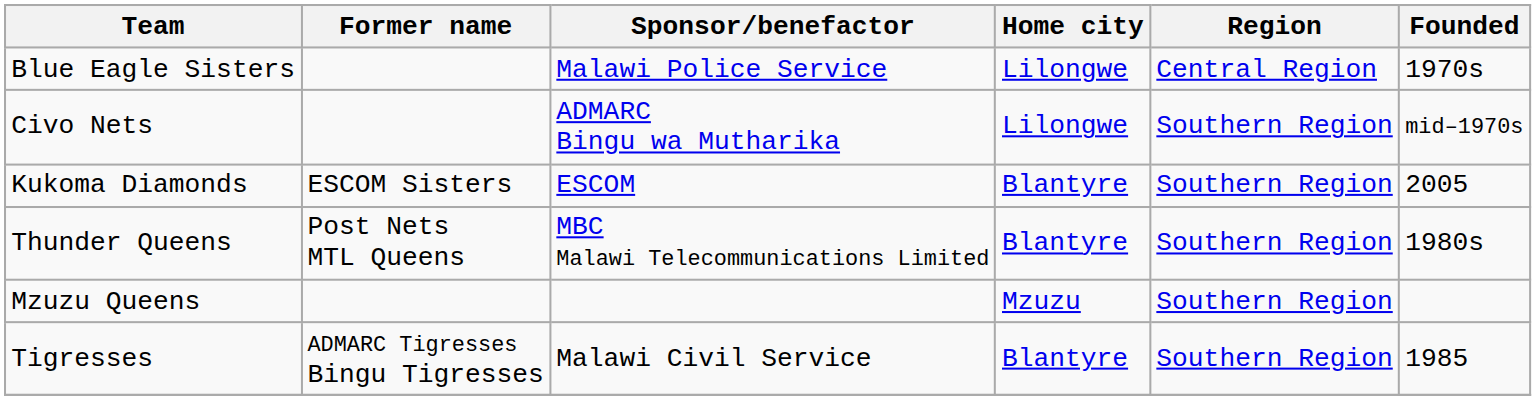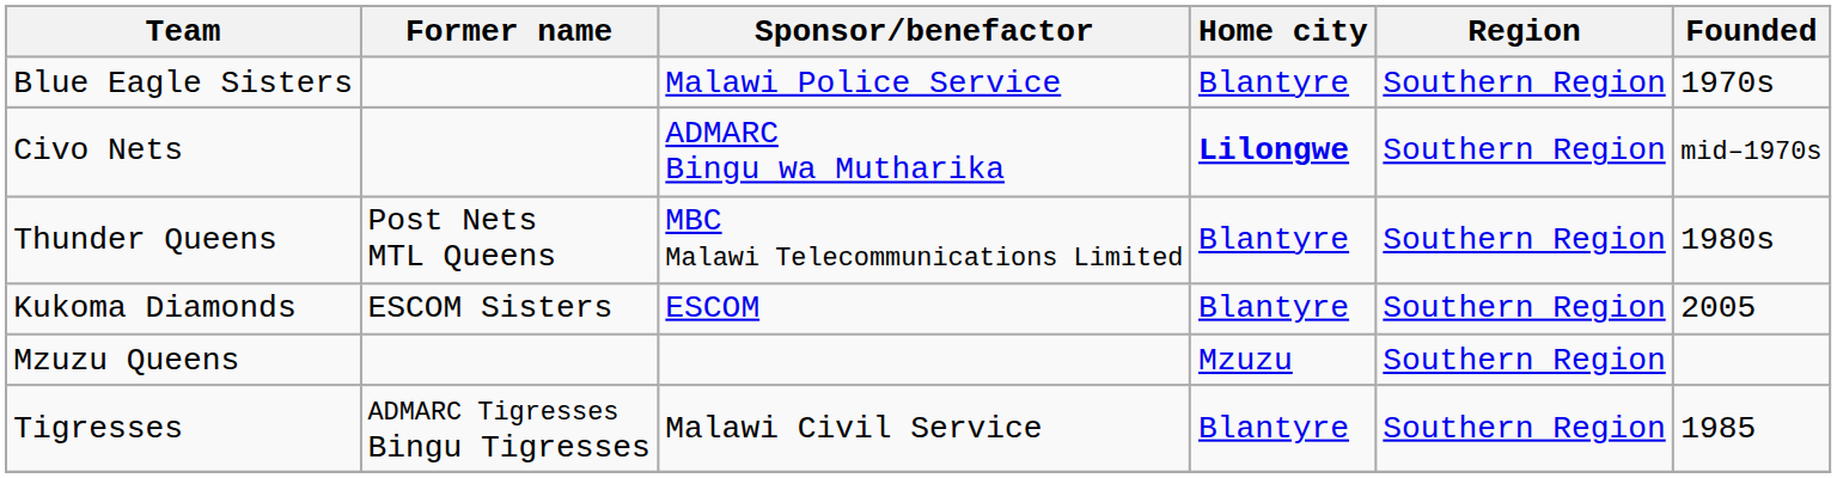Blue Eagle Sisters | Home city: Lilongwe -> Blantyre
Blue Eagle Sisters | Region: Central Region -> Southern Region
Civo Nets | Home city: normal -> bold
rows swapped: Kukoma Diamonds <-> Thunder Queens
